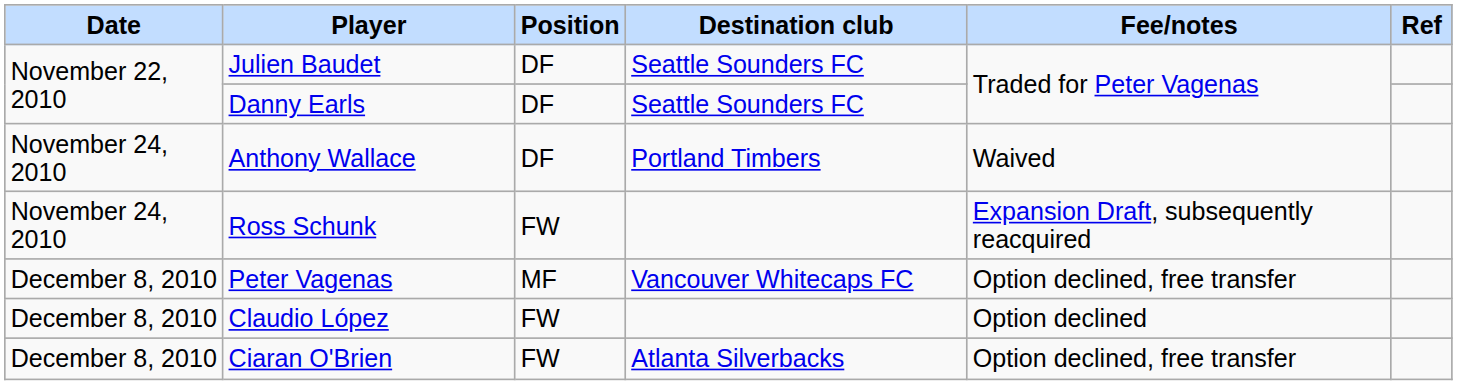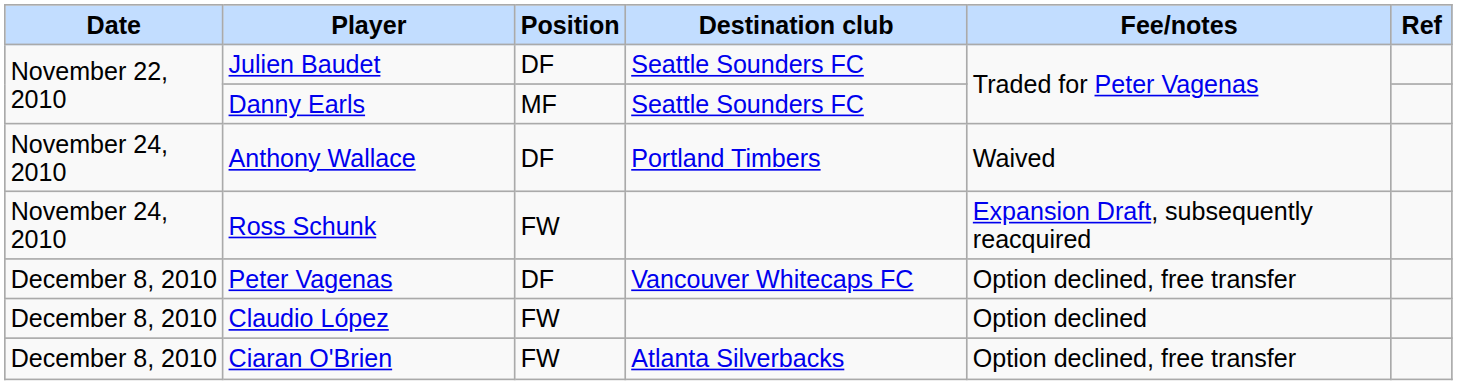Danny Earls | Position: DF -> MF
Peter Vagenas | Position: MF -> DF
